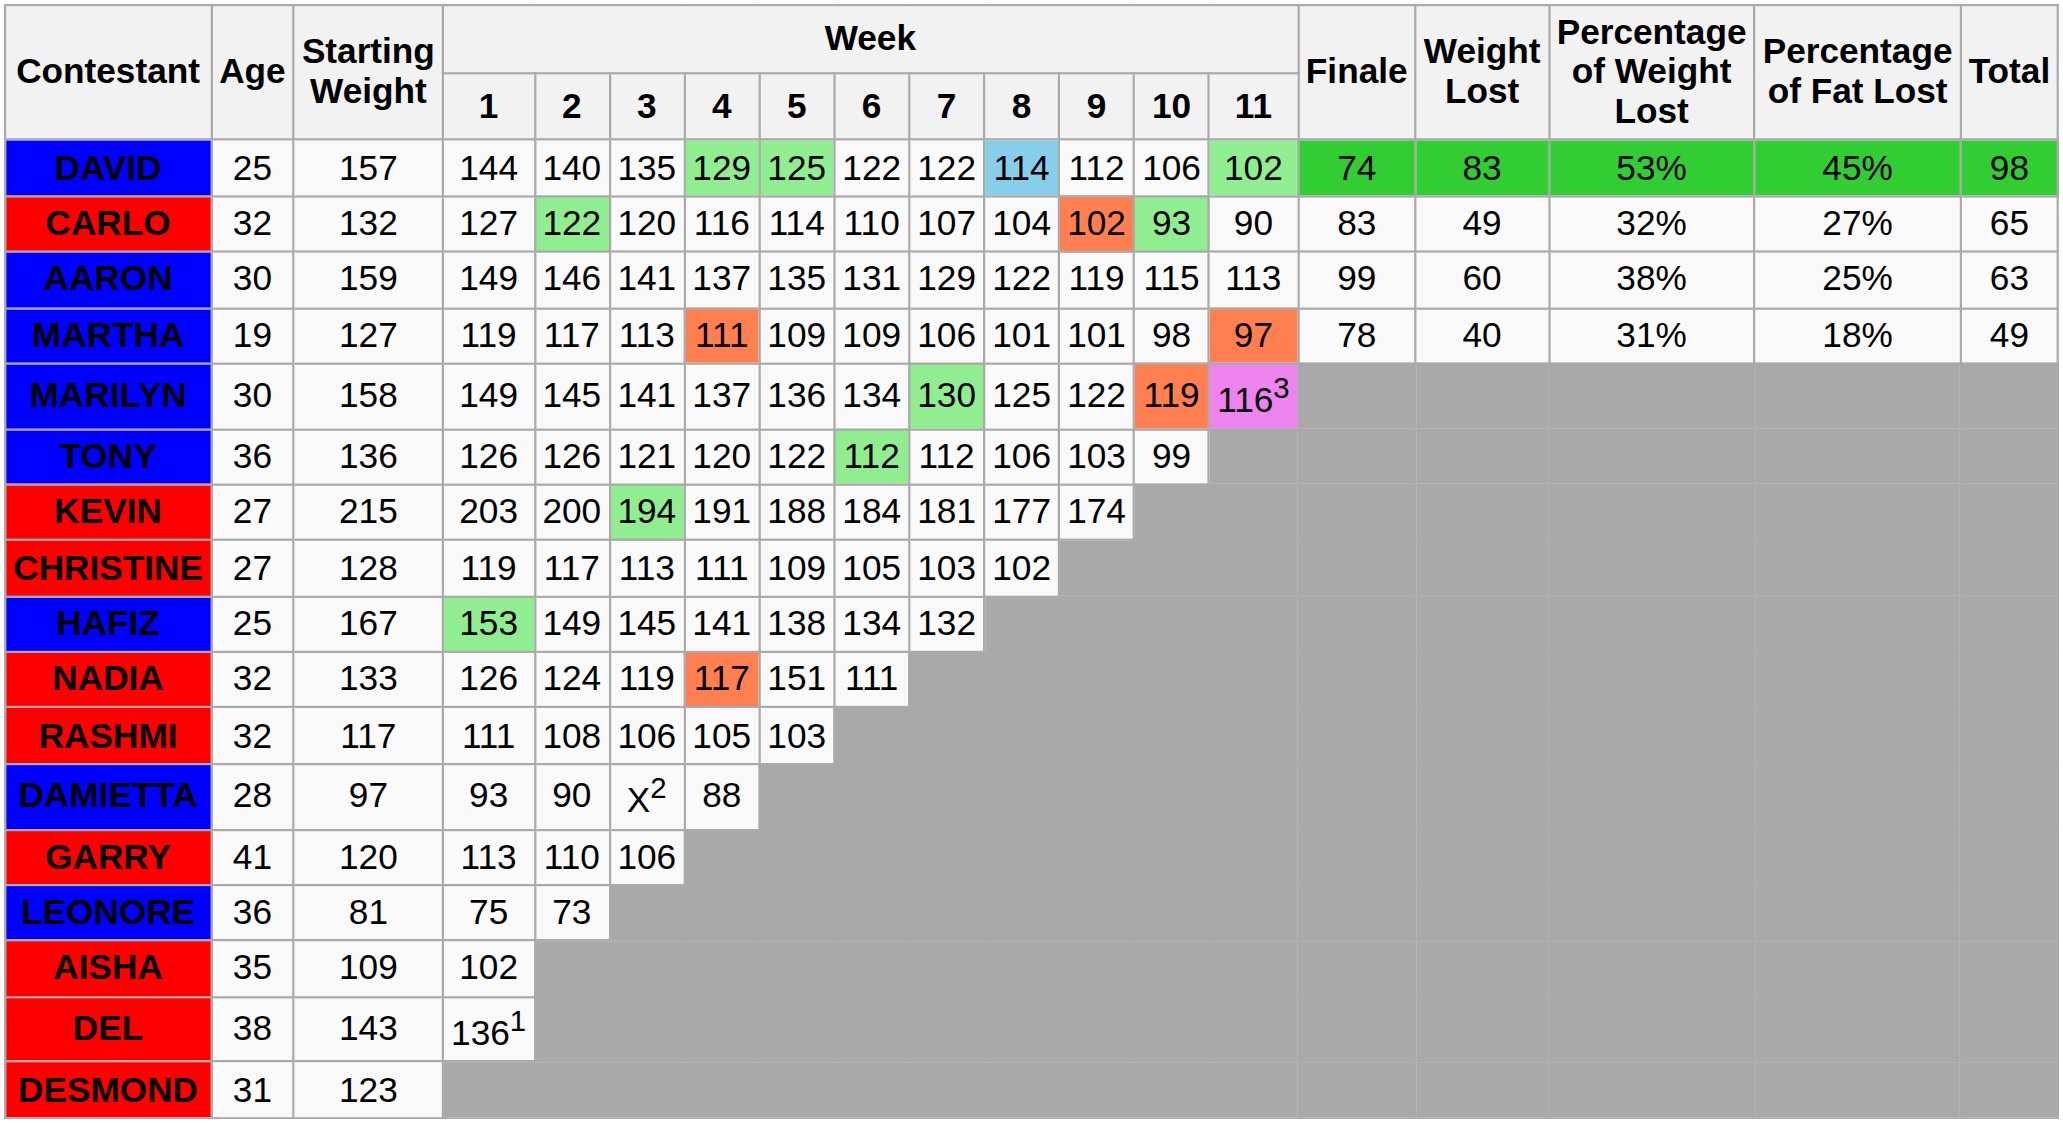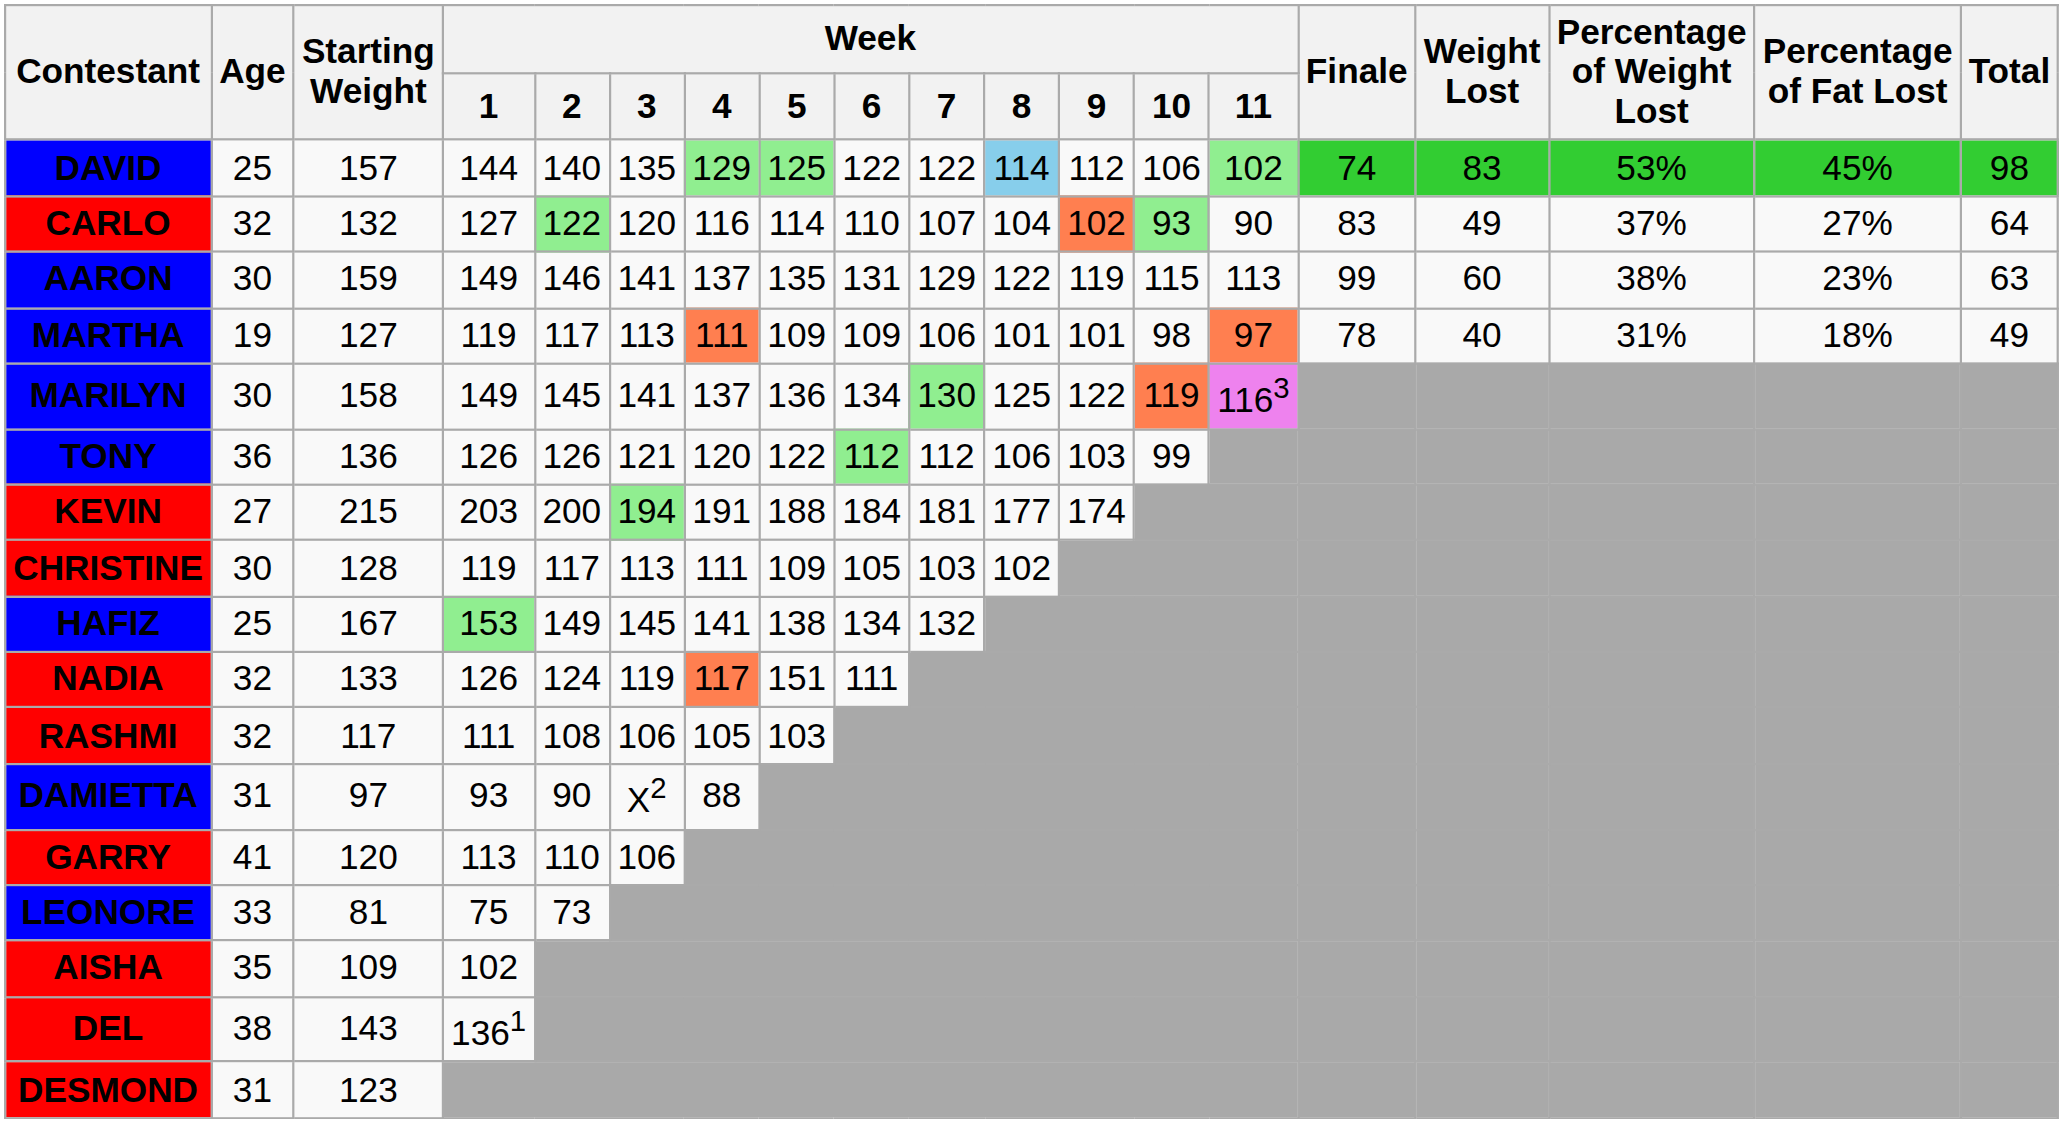CARLO | Percentage of Weight Lost: 32% -> 37%
CARLO | Total: 65 -> 64
AARON | Percentage of Fat Lost: 25% -> 23%
CHRISTINE | Age: 27 -> 30
DAMIETTA | Age: 28 -> 31
LEONORE | Age: 36 -> 33
